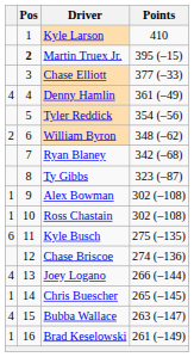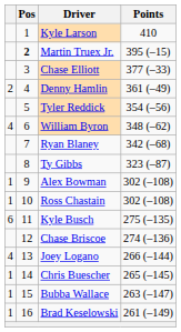Denny Hamlin | column 1: 4 -> 2
William Byron | column 1: 2 -> 4
Bubba Wallace | column 1: 4 -> 1
